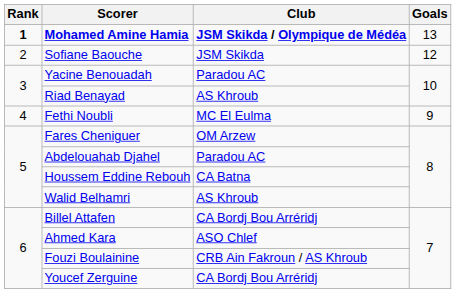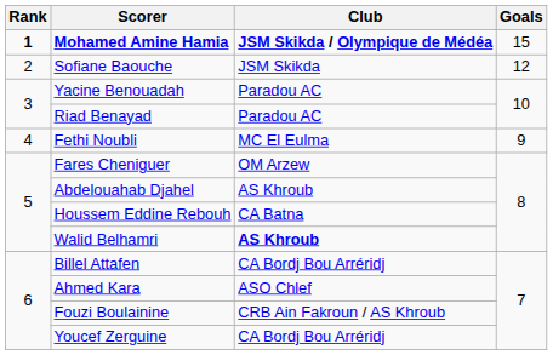Mohamed Amine Hamia | Goals: 13 -> 15
Riad Benayad | Club: AS Khroub -> Paradou AC
Abdelouahab Djahel | Club: Paradou AC -> AS Khroub
Walid Belhamri | Club: normal -> bold
